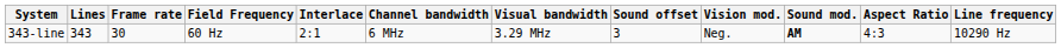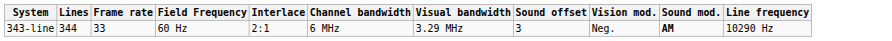- column: Aspect Ratio | 4:3
343-line | Lines: 343 -> 344
343-line | Frame rate: 30 -> 33
